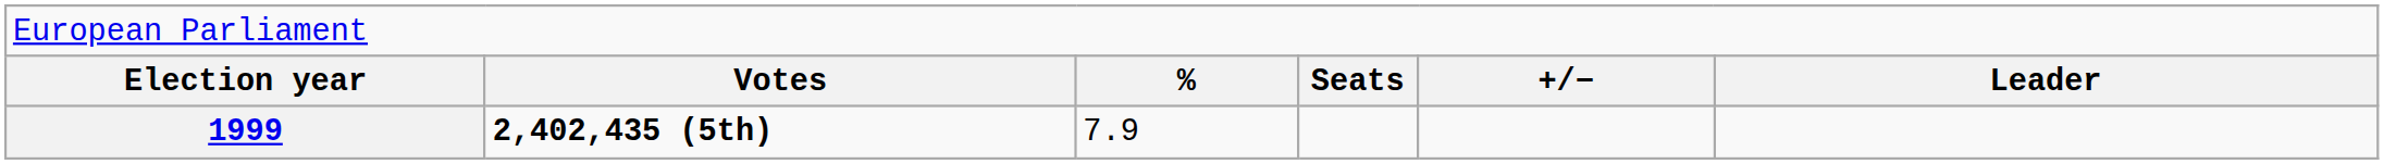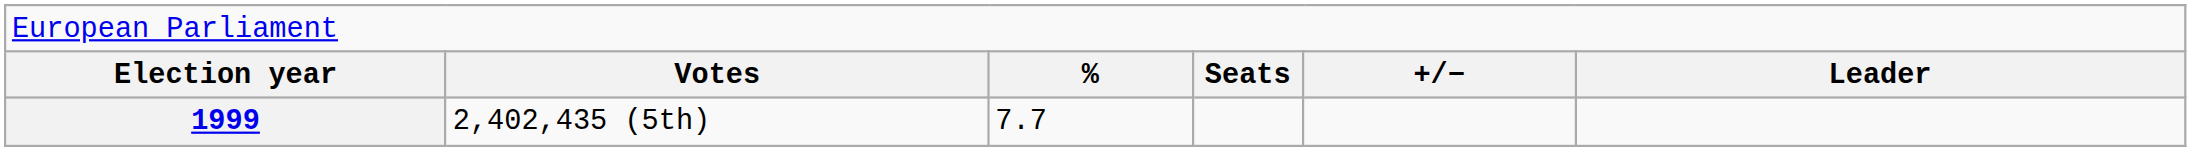1999 | column 2: bold -> normal
1999 | column 3: 7.9 -> 7.7
